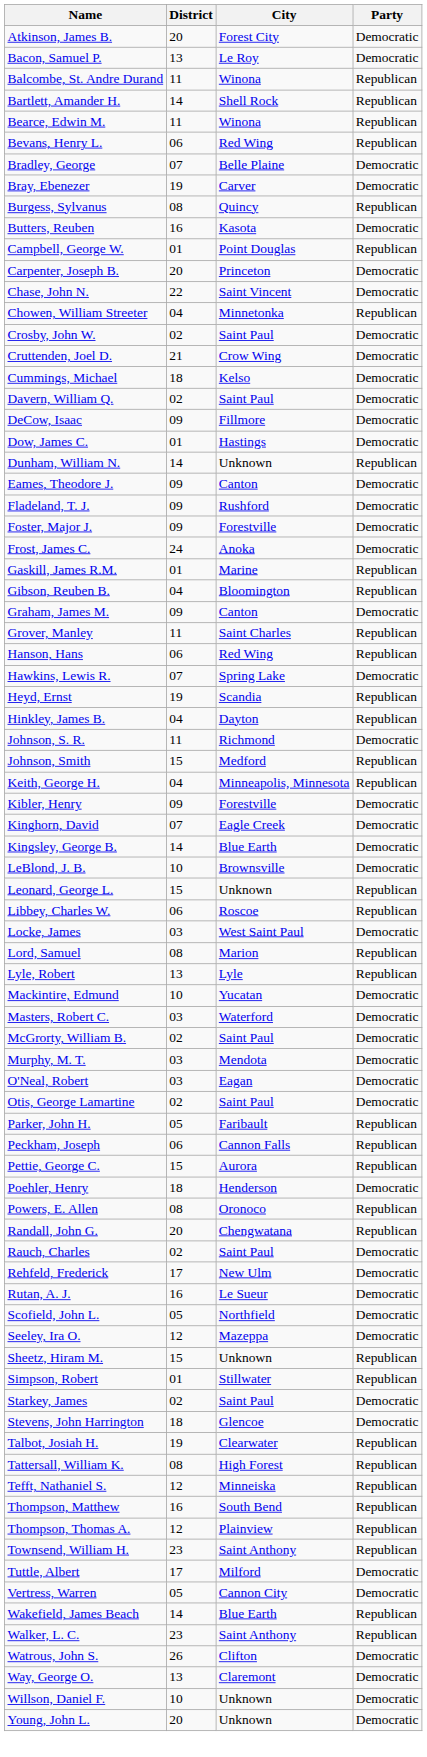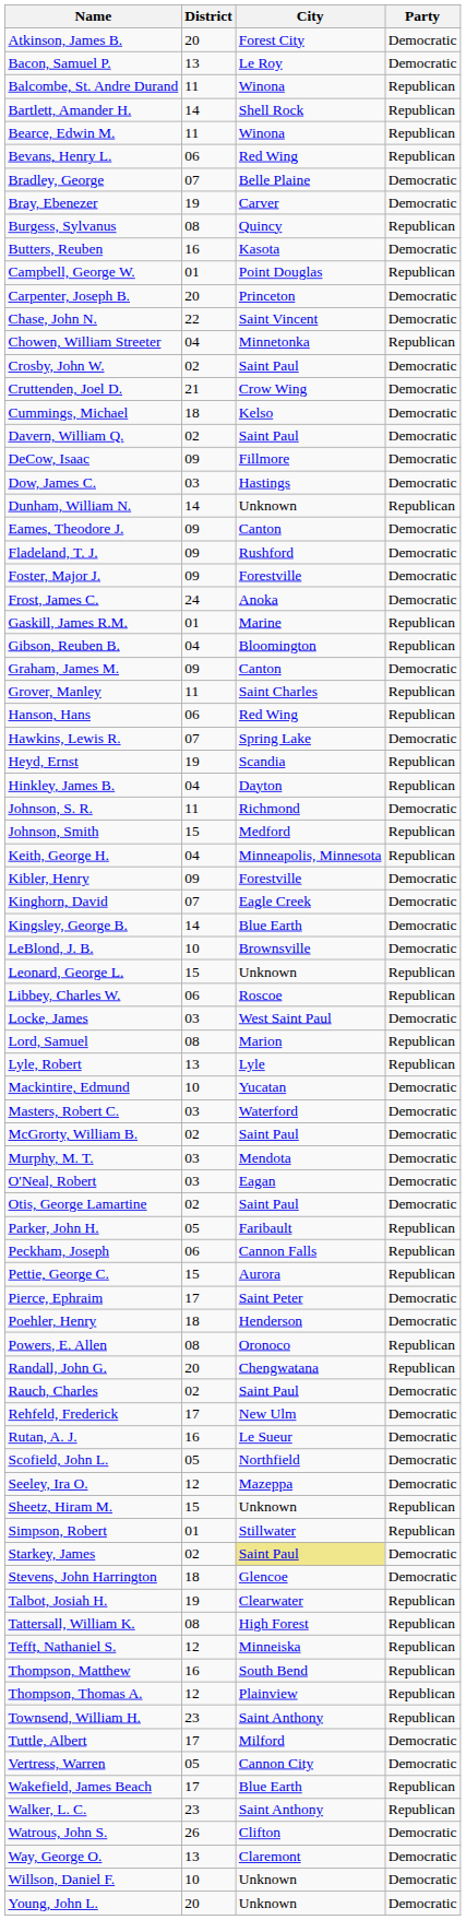Dow, James C. | District: 01 -> 03
+ row: Pierce, Ephraim | 17 | Saint Peter | Democratic
Starkey, James | City: no background -> khaki background
Wakefield, James Beach | District: 14 -> 17
